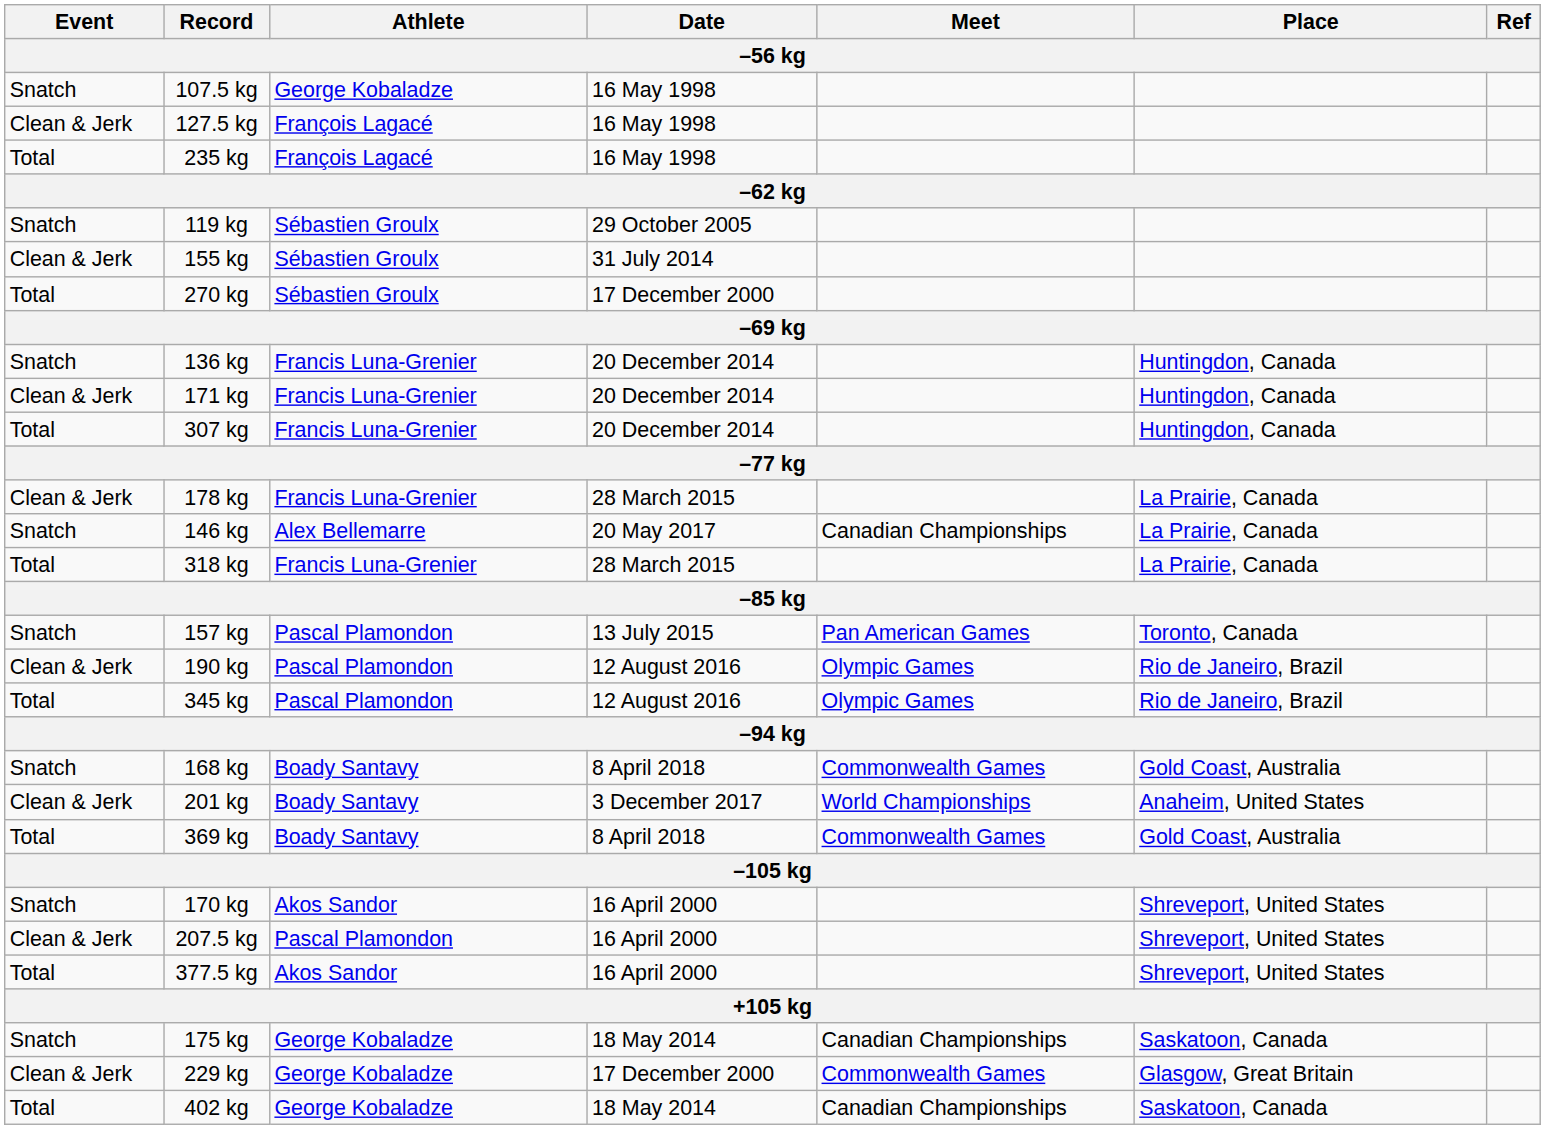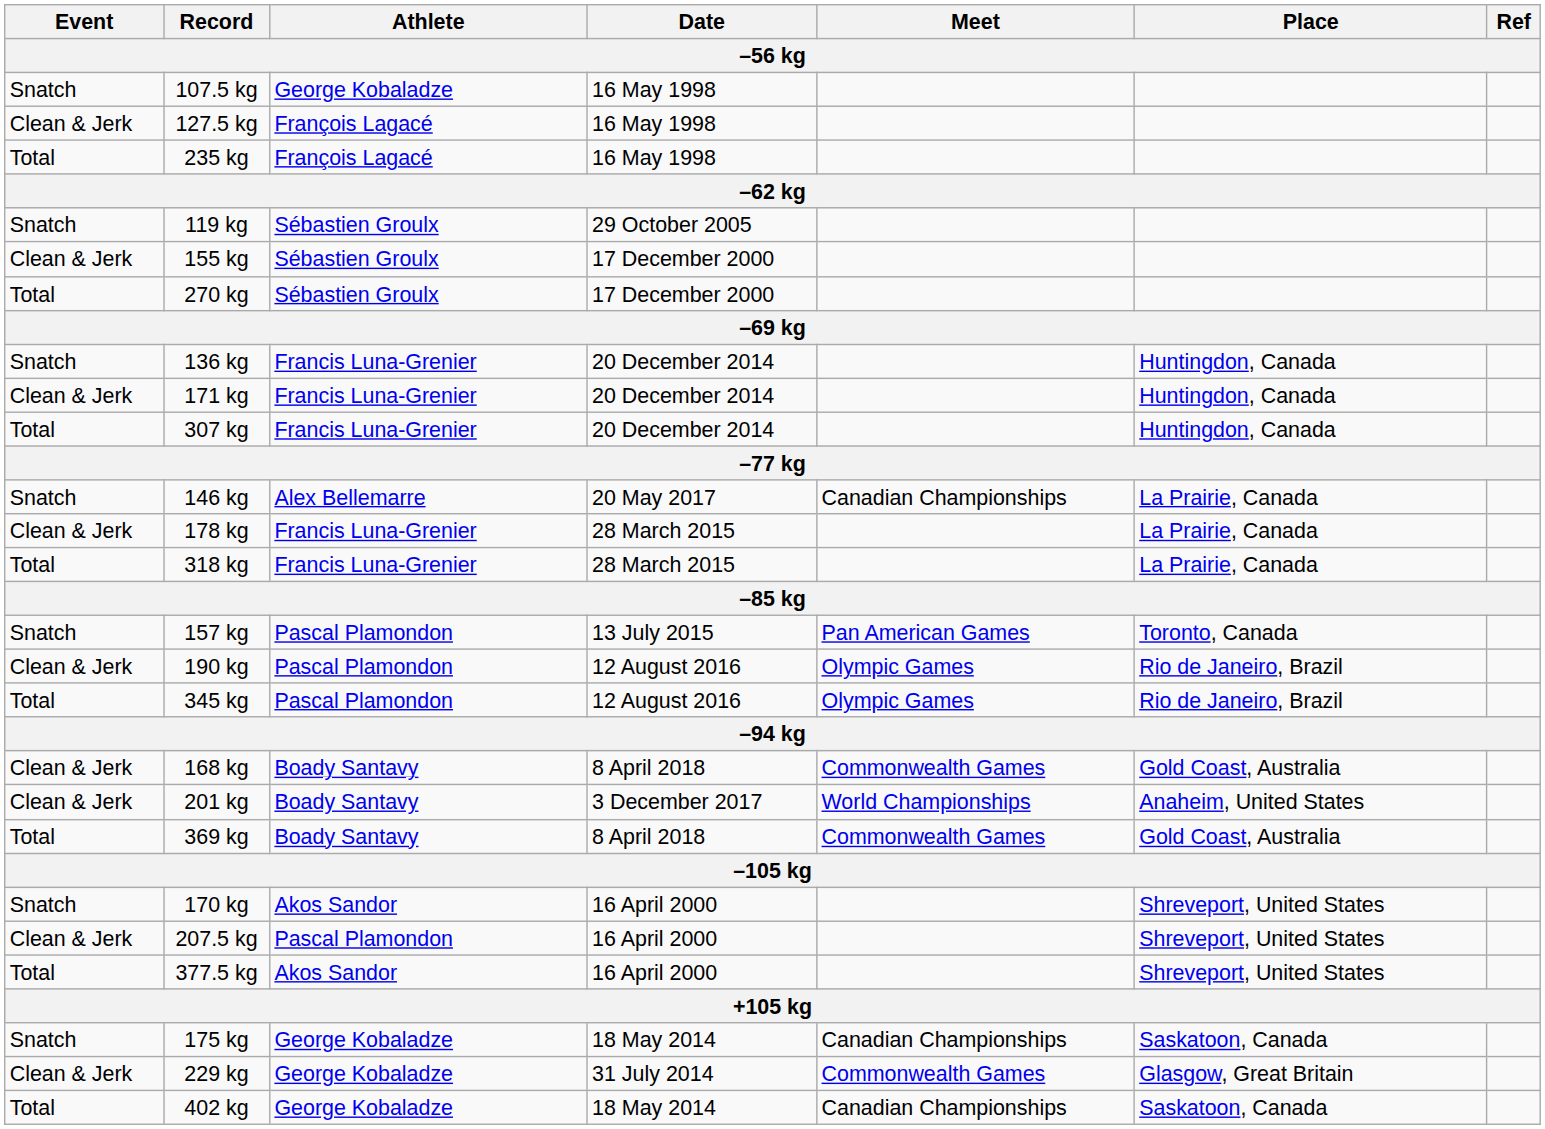155 kg | Date: 31 July 2014 -> 17 December 2000
rows swapped: 146 kg <-> 178 kg
168 kg | Event: Snatch -> Clean & Jerk
229 kg | Date: 17 December 2000 -> 31 July 2014
